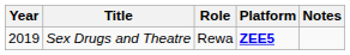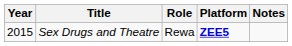Sex Drugs and Theatre | Year: 2019 -> 2015
